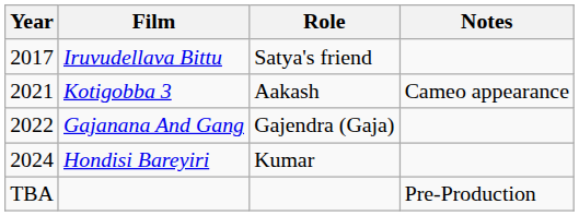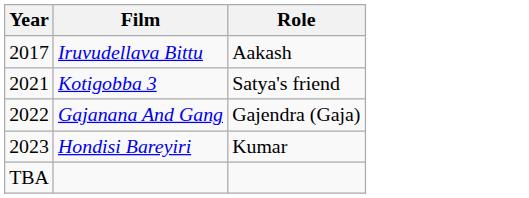- column: Notes | Cameo appearance | Pre-Production
Iruvudellava Bittu | Role: Satya's friend -> Aakash
Kotigobba 3 | Role: Aakash -> Satya's friend
Hondisi Bareyiri | Year: 2024 -> 2023
